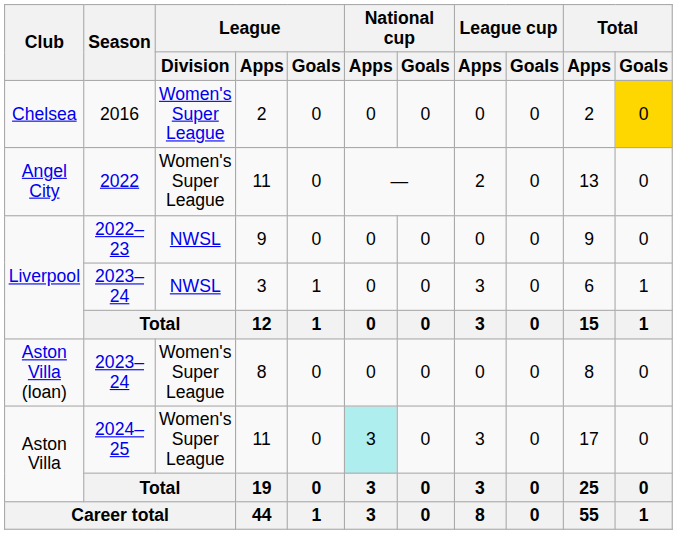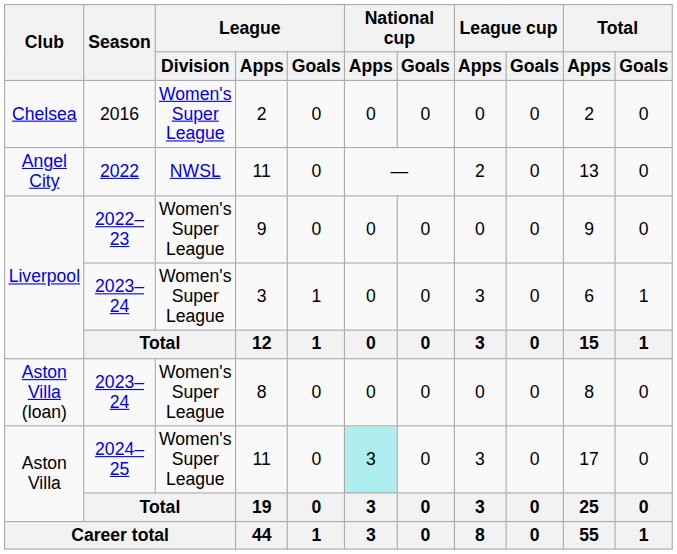Chelsea | Total / Goals: gold background -> no background
Angel City | League / Division: Women's Super League -> NWSL
Liverpool / 2022–23 | League / Division: NWSL -> Women's Super League
Liverpool / 2023–24 | League / Division: NWSL -> Women's Super League
